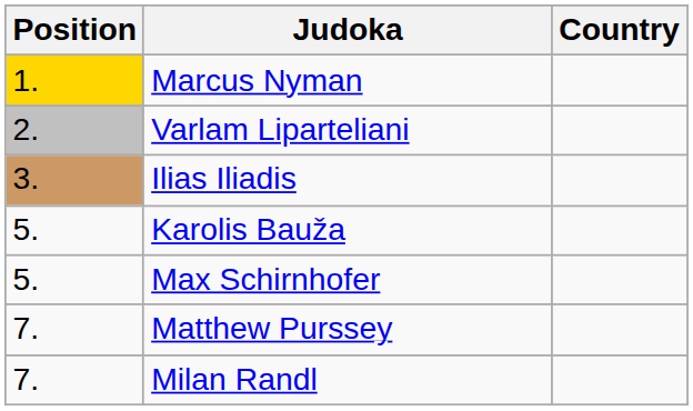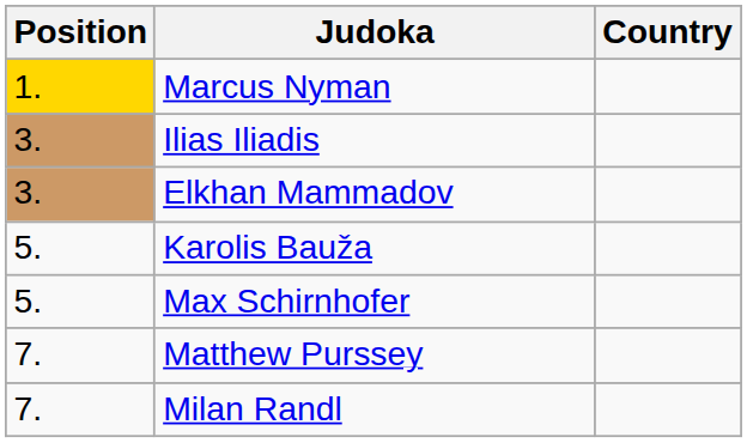- row: 2. | Varlam Liparteliani
+ row: 3. | Elkhan Mammadov
